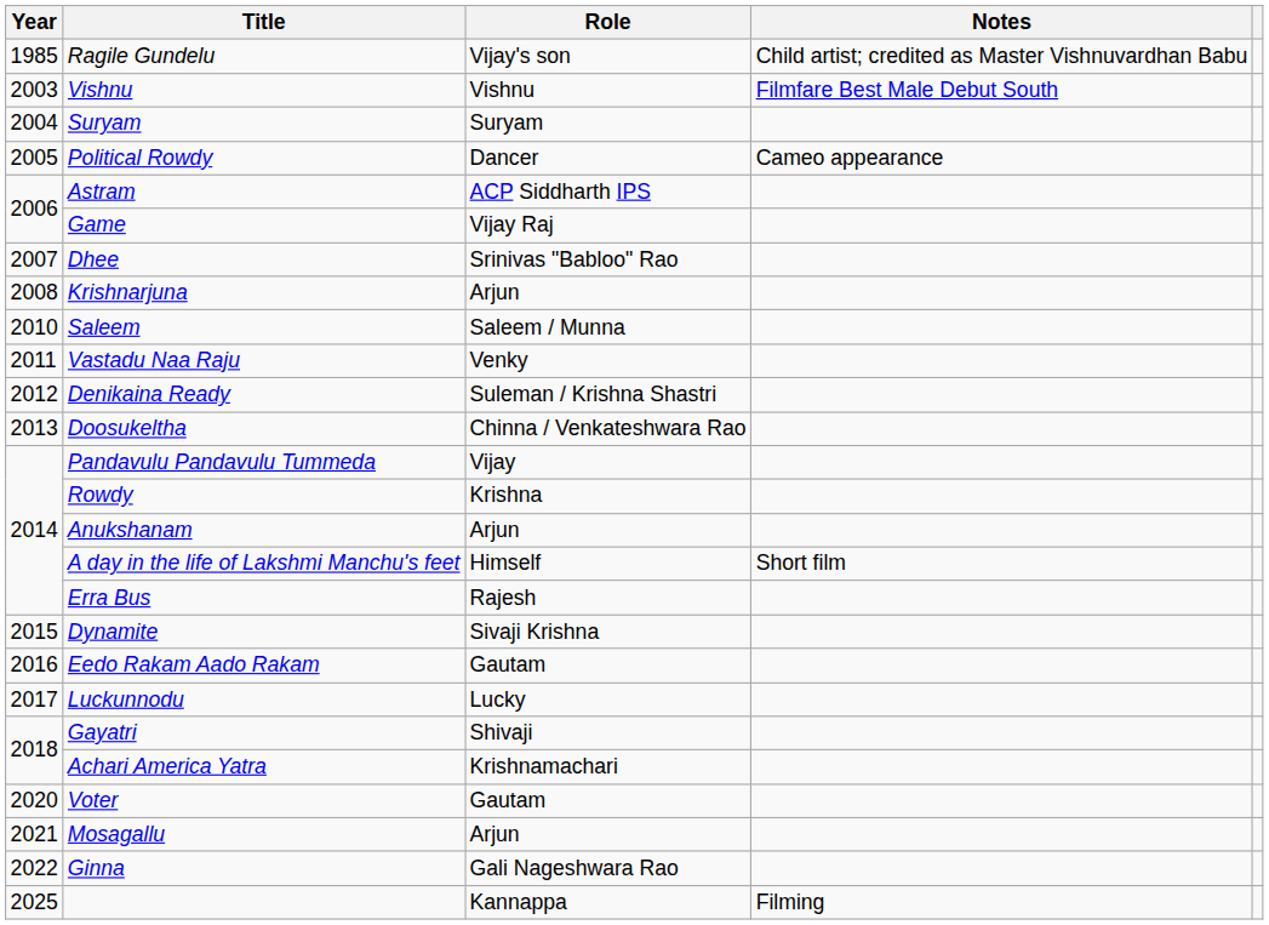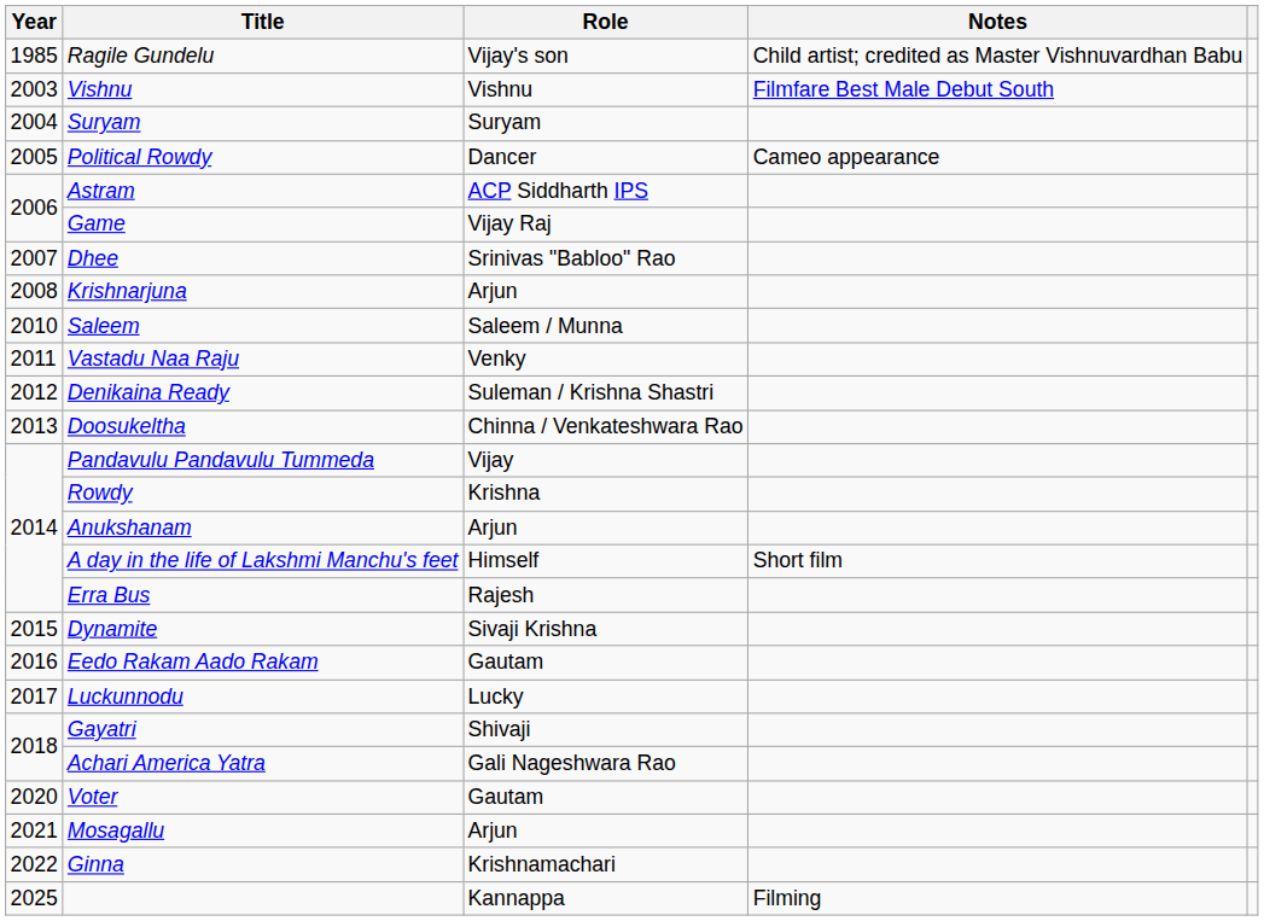Achari America Yatra | Role: Krishnamachari -> Gali Nageshwara Rao
Ginna | Role: Gali Nageshwara Rao -> Krishnamachari
